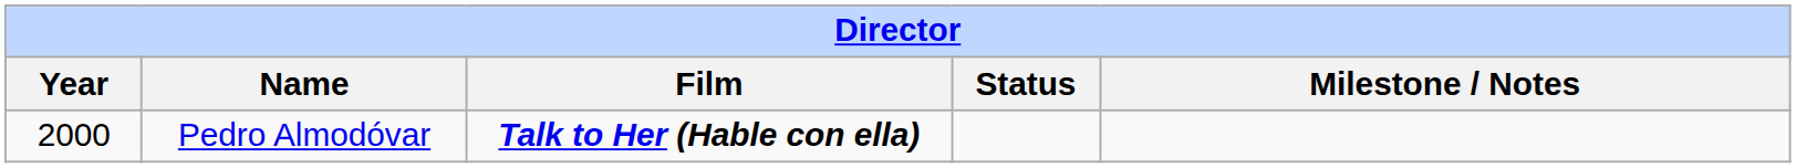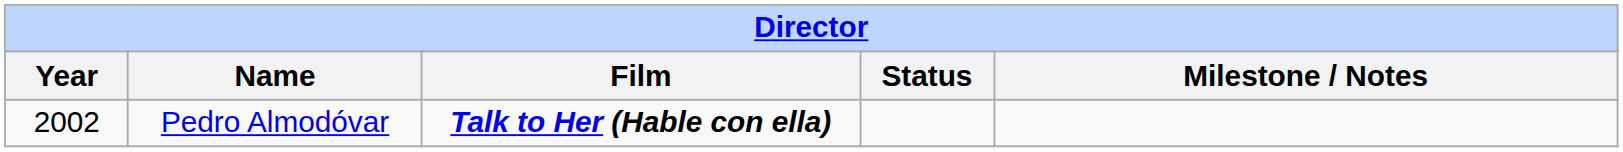Pedro Almodóvar | Year: 2000 -> 2002
